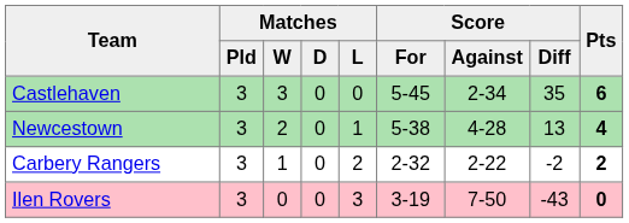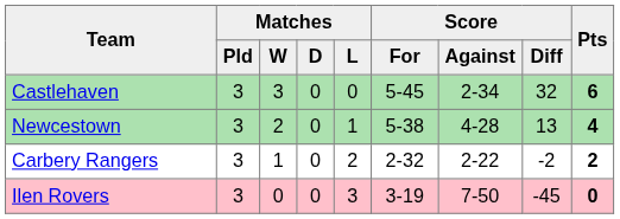Castlehaven | Score / Diff: 35 -> 32
Ilen Rovers | Score / Diff: -43 -> -45
